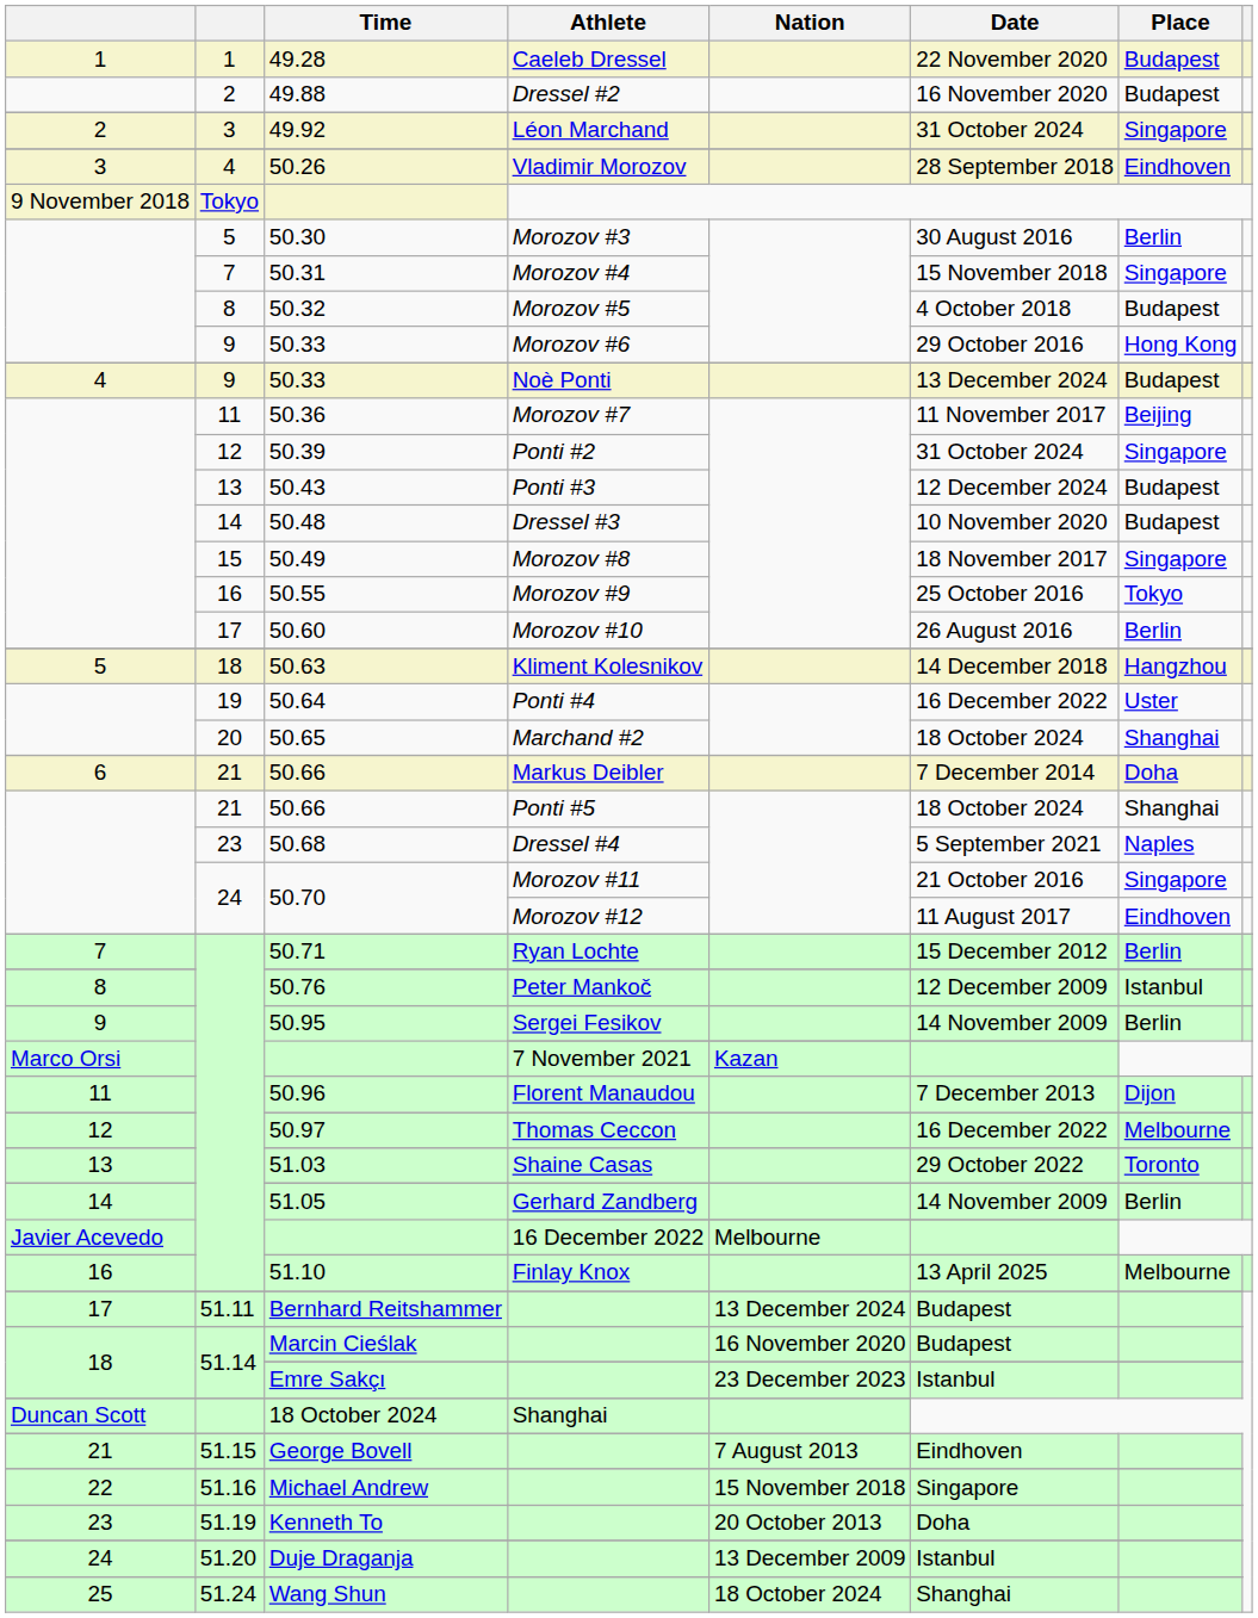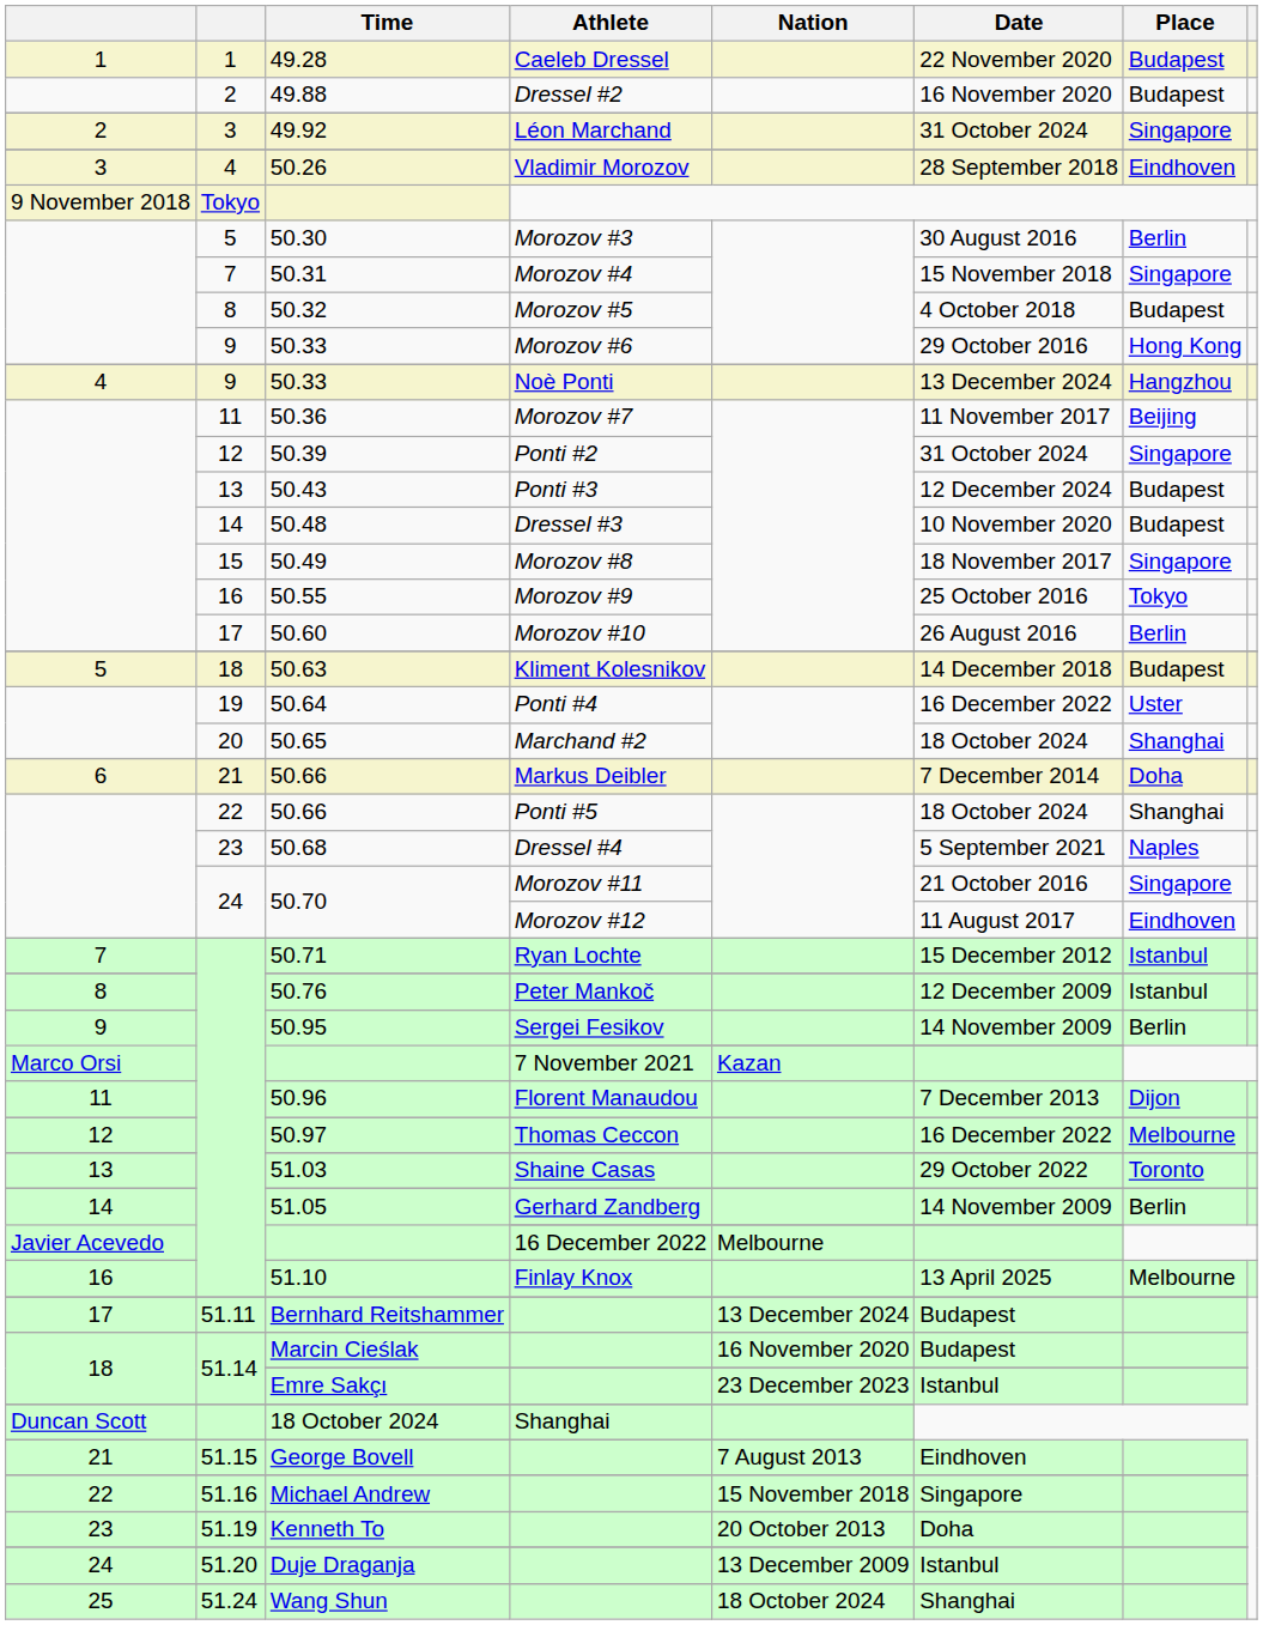50.33 / Noè Ponti | Place: Budapest -> Hangzhou
50.63 | Place: Hangzhou -> Budapest
50.66 / Ponti #5 | column 2: 21 -> 22
50.71 | Place: Berlin -> Istanbul
